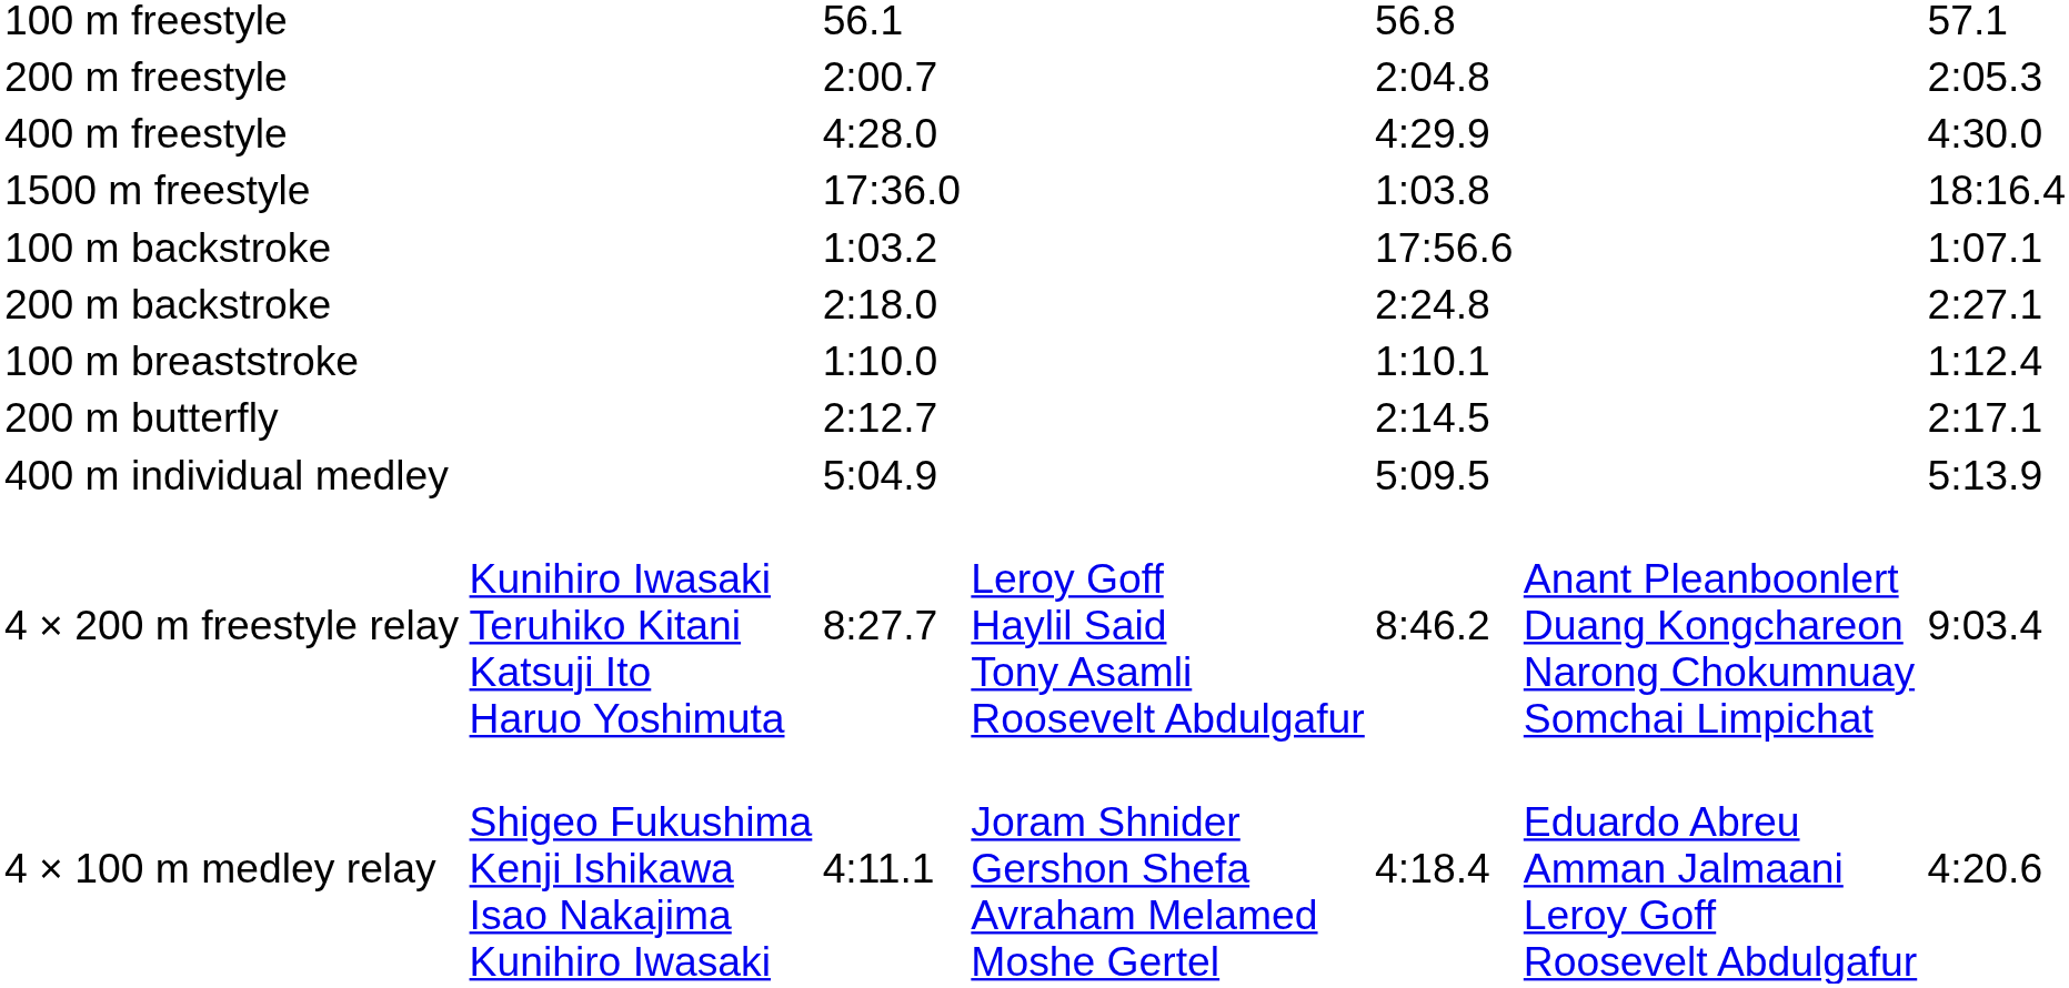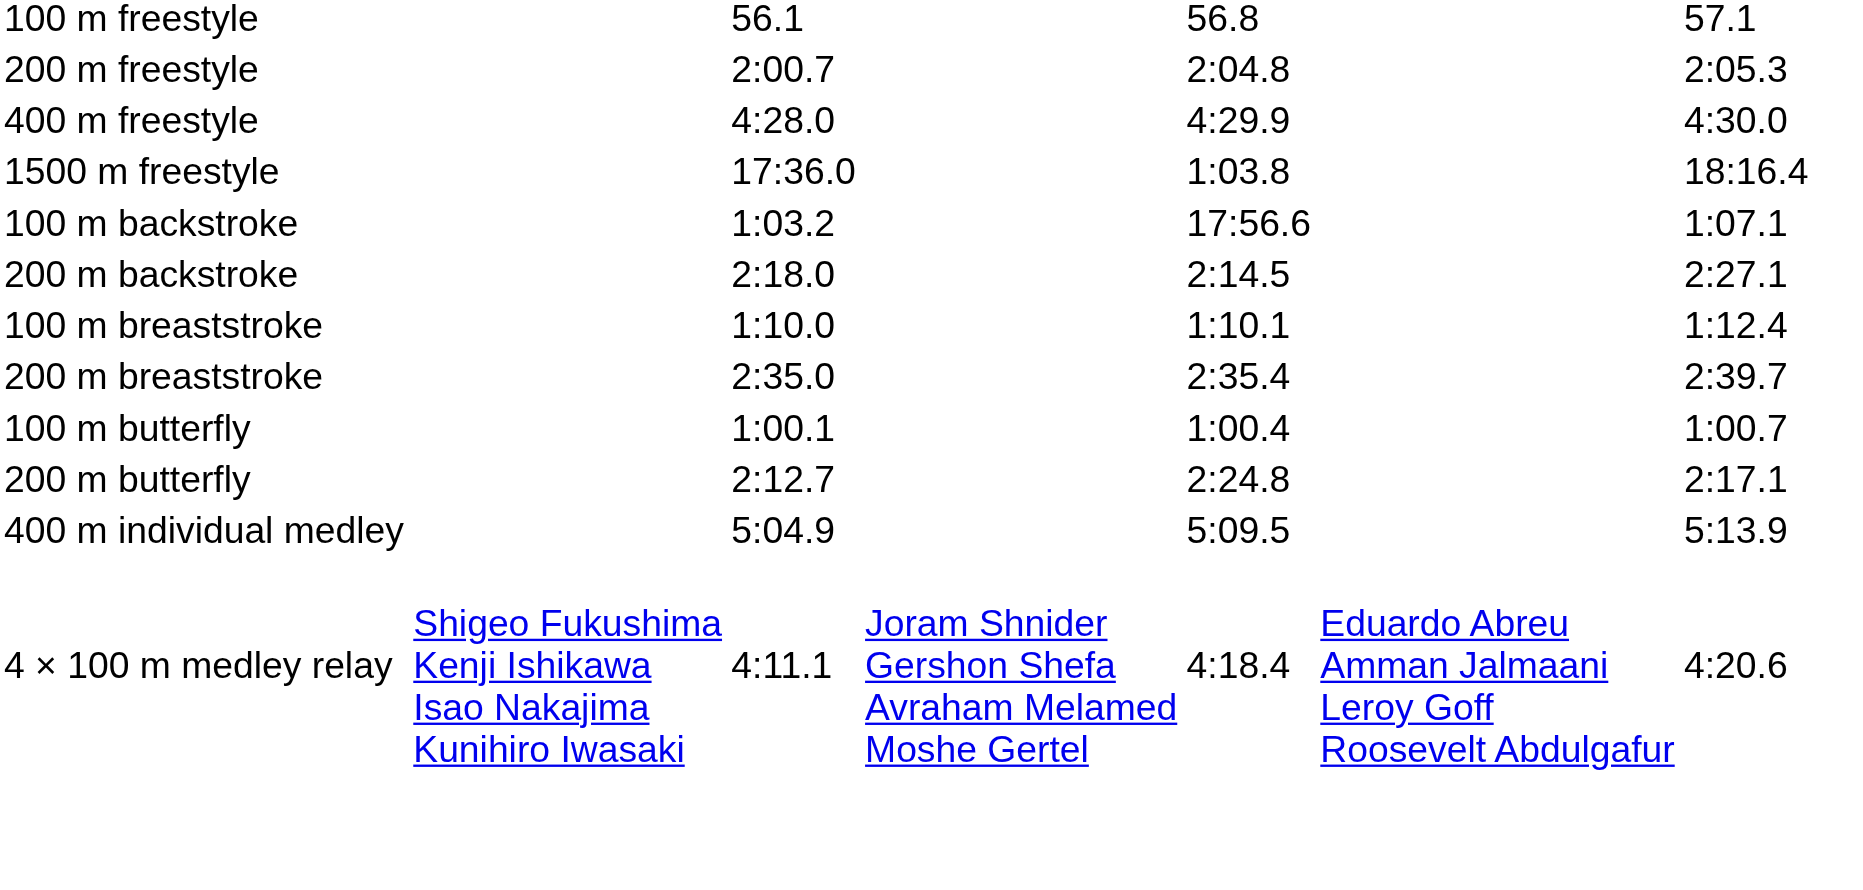200 m backstroke | column 5: 2:24.8 -> 2:14.5
+ row: 200 m breaststroke | 2:35.0 | 2:35.4 | 2:39.7
+ row: 100 m butterfly | 1:00.1 | 1:00.4 | 1:00.7
200 m butterfly | column 5: 2:14.5 -> 2:24.8
- row: 4 × 200 m freestyle relay | Kunihiro Iwasaki Teruhiko Kitani Katsuji Ito Haruo Yoshimuta | 8:27.7 | Leroy Goff Haylil Said Tony Asamli Roosevelt Abdulgafur | 8:46.2 | Anant Pleanboonlert Duang Kongchareon Narong Chokumnuay Somchai Limpichat | 9:03.4
